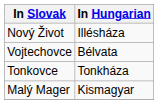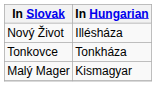- row: Vojtechovce | Bélvata
